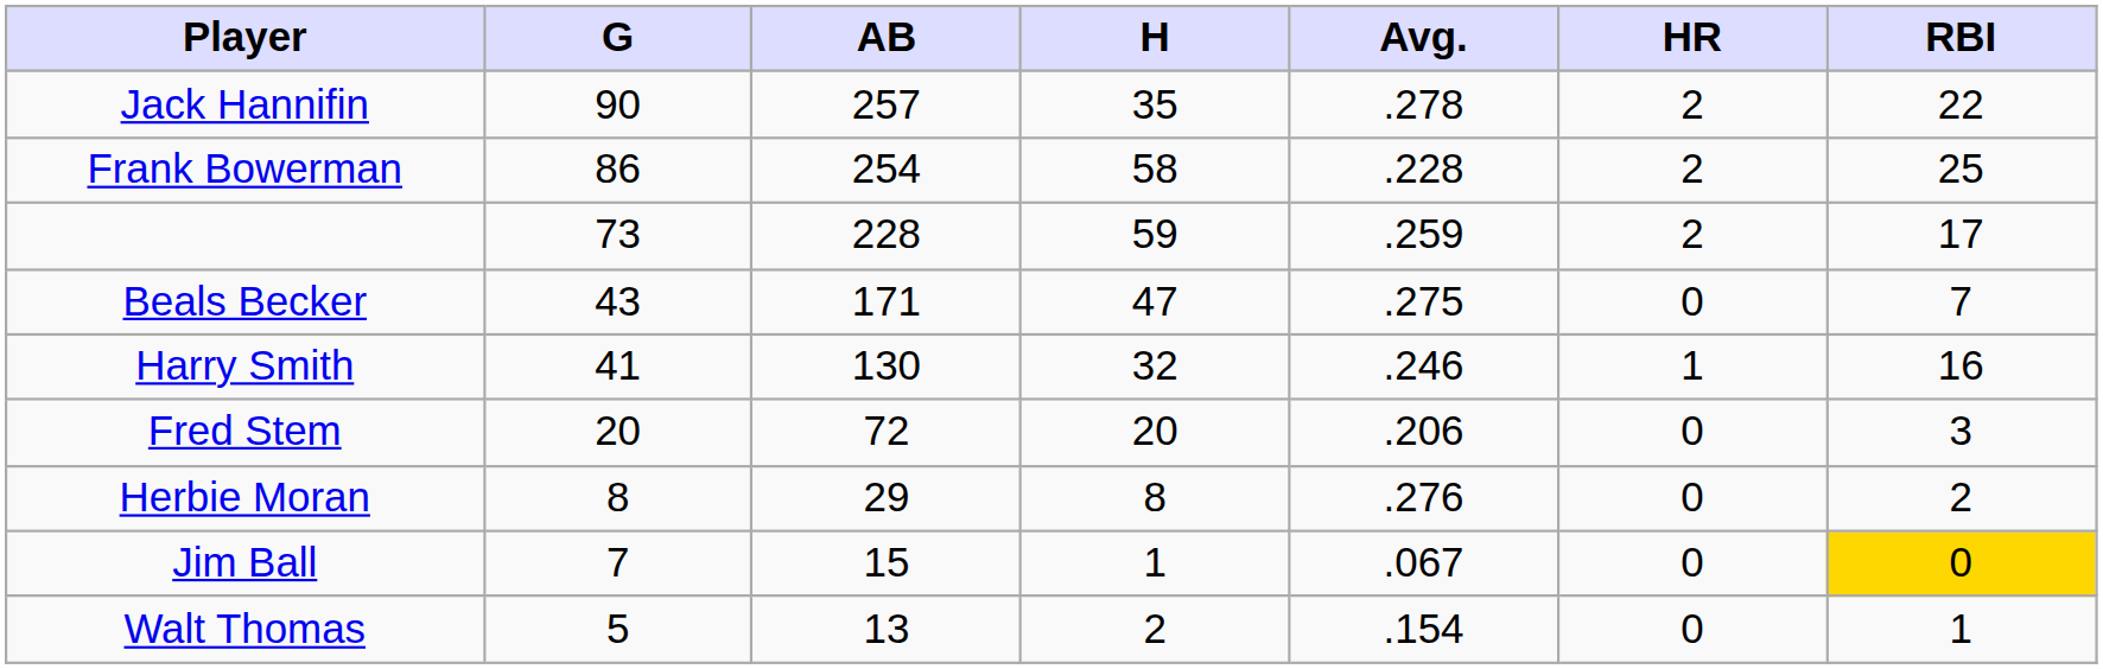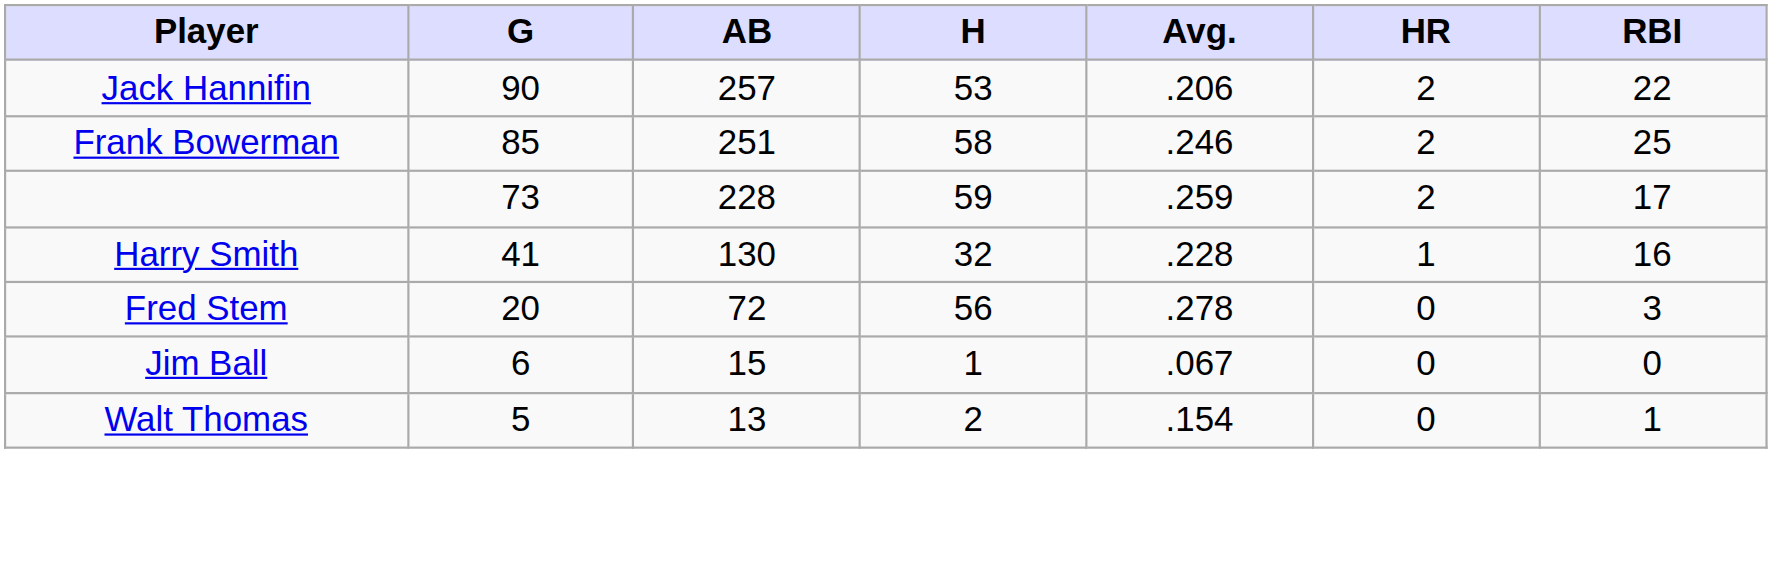Jack Hannifin | H: 35 -> 53
Jack Hannifin | Avg.: .278 -> .206
Frank Bowerman | G: 86 -> 85
Frank Bowerman | AB: 254 -> 251
Frank Bowerman | Avg.: .228 -> .246
- row: Beals Becker | 43 | 171 | 47 | .275 | 0 | 7
Harry Smith | Avg.: .246 -> .228
Fred Stem | H: 20 -> 56
Fred Stem | Avg.: .206 -> .278
- row: Herbie Moran | 8 | 29 | 8 | .276 | 0 | 2
Jim Ball | G: 7 -> 6
Jim Ball | RBI: gold background -> no background
